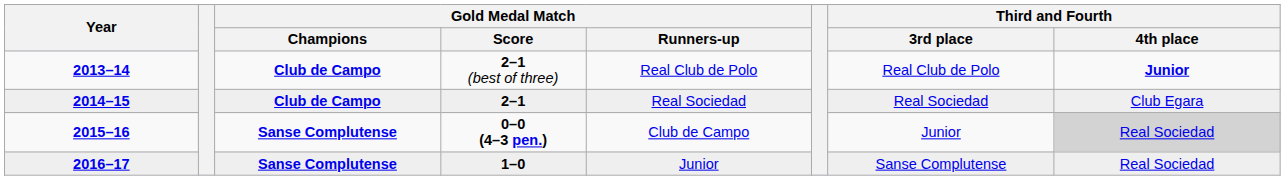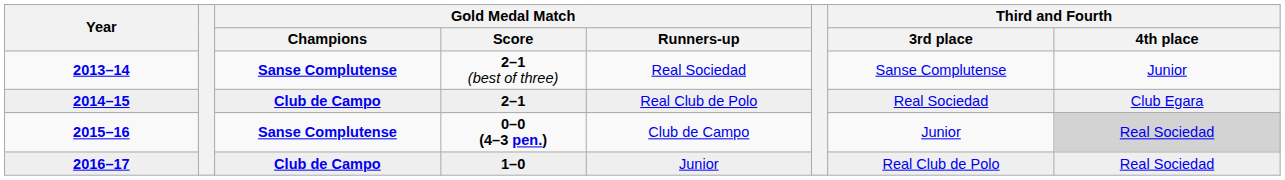2–1 (best of three) | Gold Medal Match / Champions: Club de Campo -> Sanse Complutense
2–1 (best of three) | Gold Medal Match / Runners-up: Real Club de Polo -> Real Sociedad
2–1 (best of three) | Third and Fourth / 3rd place: Real Club de Polo -> Sanse Complutense
2–1 (best of three) | Third and Fourth / 4th place: bold -> normal
2–1 | Gold Medal Match / Runners-up: Real Sociedad -> Real Club de Polo
1–0 | Gold Medal Match / Champions: Sanse Complutense -> Club de Campo
1–0 | Third and Fourth / 3rd place: Sanse Complutense -> Real Club de Polo
